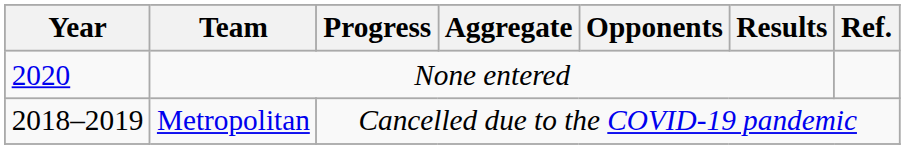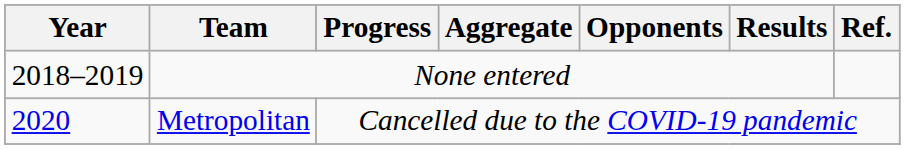None entered | Year: 2020 -> 2018–2019
Metropolitan | Year: 2018–2019 -> 2020
